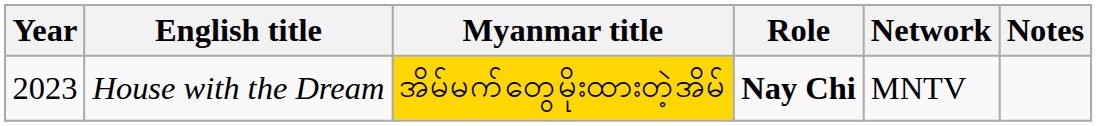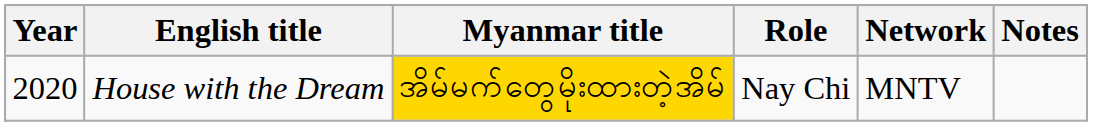House with the Dream | Year: 2023 -> 2020
House with the Dream | Role: bold -> normal
